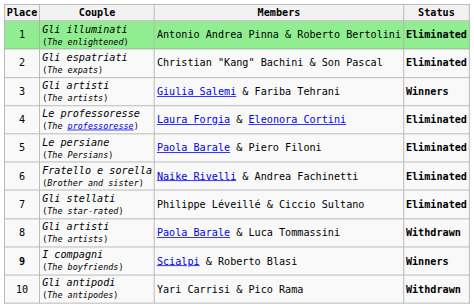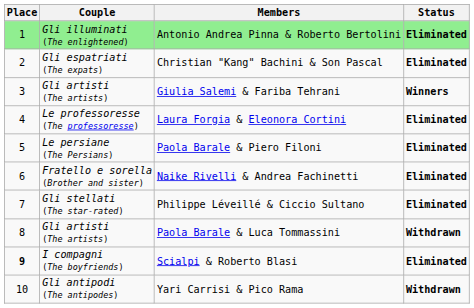Scialpi & Roberto Blasi | Status: Winners -> Eliminated
